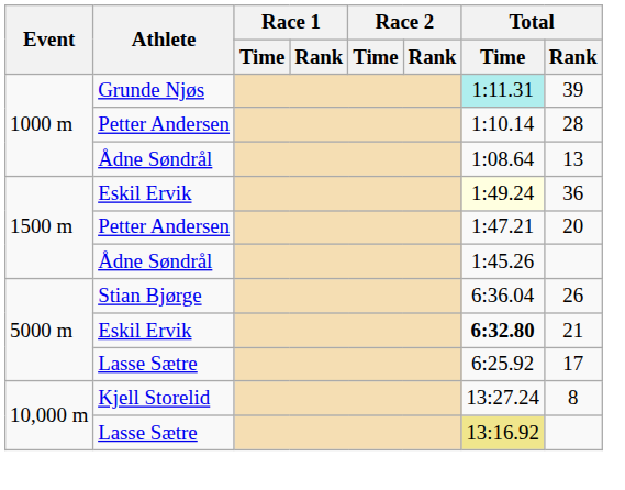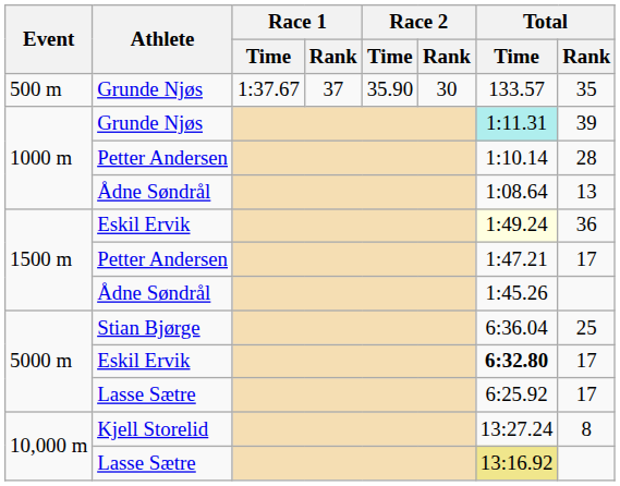+ row: 500 m | Grunde Njøs | 1:37.67 | 37 | 35.90 | 30 | 133.57 | 35
1500 m / Petter Andersen | Total / Rank: 20 -> 17
Stian Bjørge | Total / Rank: 26 -> 25
5000 m / Eskil Ervik | Total / Rank: 21 -> 17
